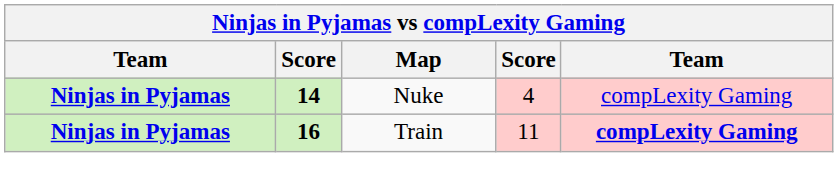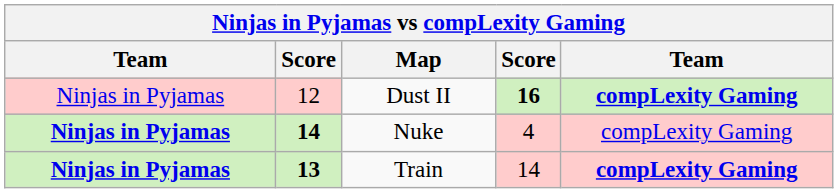+ row: Ninjas in Pyjamas | 12 | Dust II | 16 | compLexity Gaming
Train | column 2: 16 -> 13
Train | column 4: 11 -> 14
